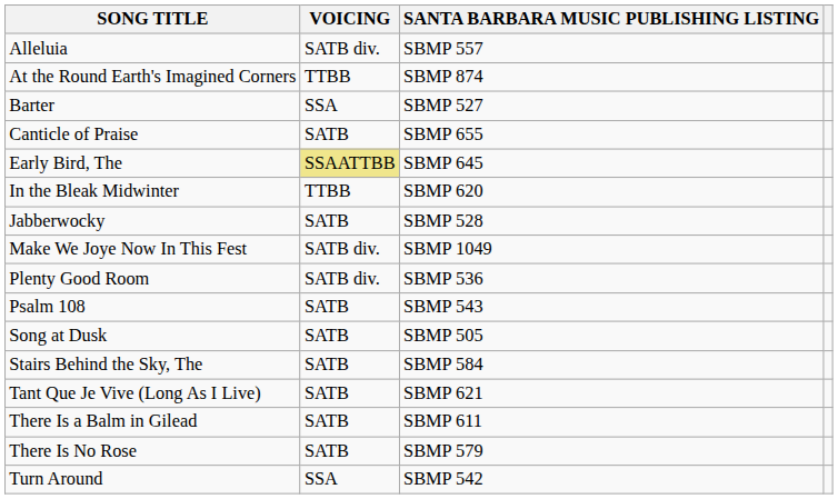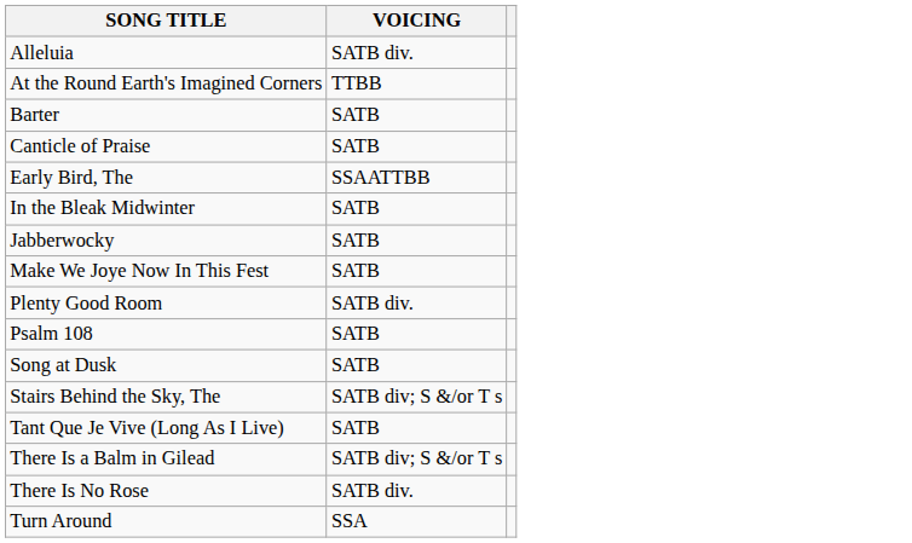- column: SANTA BARBARA MUSIC PUBLISHING LISTING | SBMP 557 | SBMP 874 | SBMP 527 | SBMP 655 | SBMP 645 | SBMP 620 | SBMP 528 | SBMP 1049 | SBMP 536 | SBMP 543 | SBMP 505 | SBMP 584 | SBMP 621 | SBMP 611 | SBMP 579 | SBMP 542
Barter | VOICING: SSA -> SATB
Early Bird, The | VOICING: khaki background -> no background
In the Bleak Midwinter | VOICING: TTBB -> SATB
Make We Joye Now In This Fest | VOICING: SATB div. -> SATB
Stairs Behind the Sky, The | VOICING: SATB -> SATB div; S &/or T s
There Is a Balm in Gilead | VOICING: SATB -> SATB div; S &/or T s
There Is No Rose | VOICING: SATB -> SATB div.
